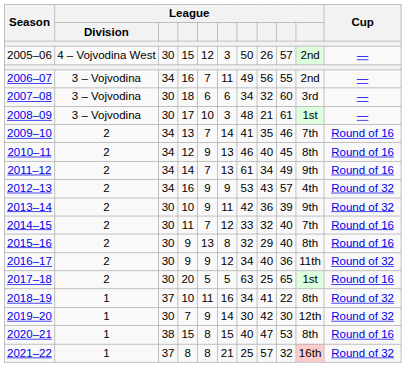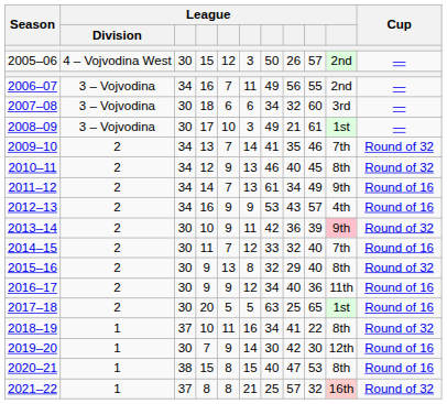2008–09 | column 7: 48 -> 49
2009–10 | Cup: Round of 16 -> Round of 32
2010–11 | Cup: Round of 16 -> Round of 32
2012–13 | Cup: Round of 32 -> Round of 16
2013–14 | column 10: no background -> pink background
2015–16 | Cup: Round of 16 -> Round of 32
2016–17 | Cup: Round of 32 -> Round of 16
2019–20 | Cup: Round of 32 -> Round of 16
